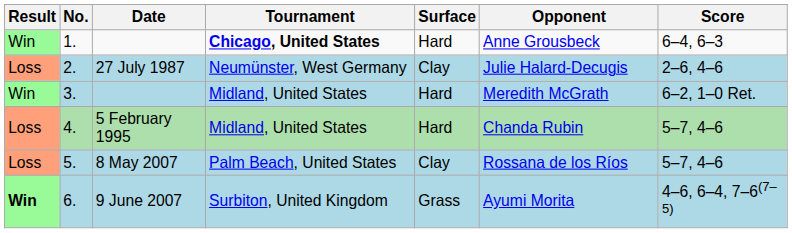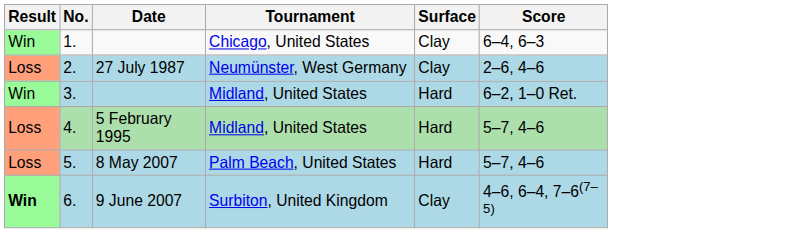- column: Opponent | Anne Grousbeck | Julie Halard-Decugis | Meredith McGrath | Chanda Rubin | Rossana de los Ríos | Ayumi Morita
1. | Tournament: bold -> normal
1. | Surface: Hard -> Clay
5. | Surface: Clay -> Hard
6. | Surface: Grass -> Clay
